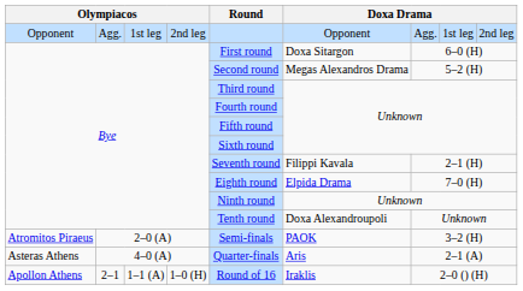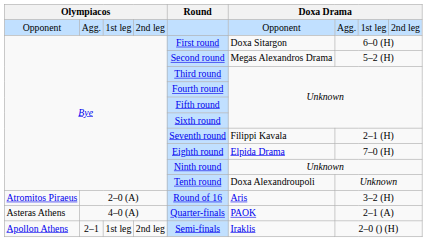Atromitos Piraeus | Round: Semi-finals -> Round of 16
Atromitos Piraeus | column 6: PAOK -> Aris
Asteras Athens | column 6: Aris -> PAOK
Apollon Athens | column 3: 1–1 (A) -> 1st leg
Apollon Athens | column 4: 1–0 (H) -> 2nd leg
Apollon Athens | Round: Round of 16 -> Semi-finals
